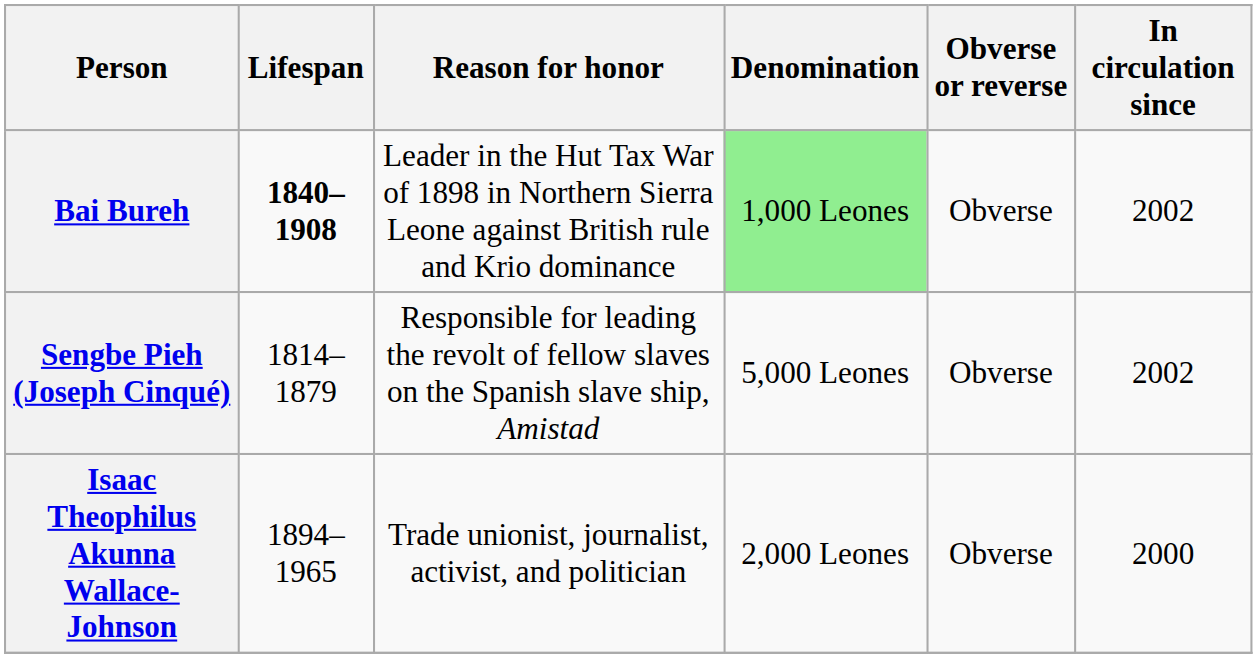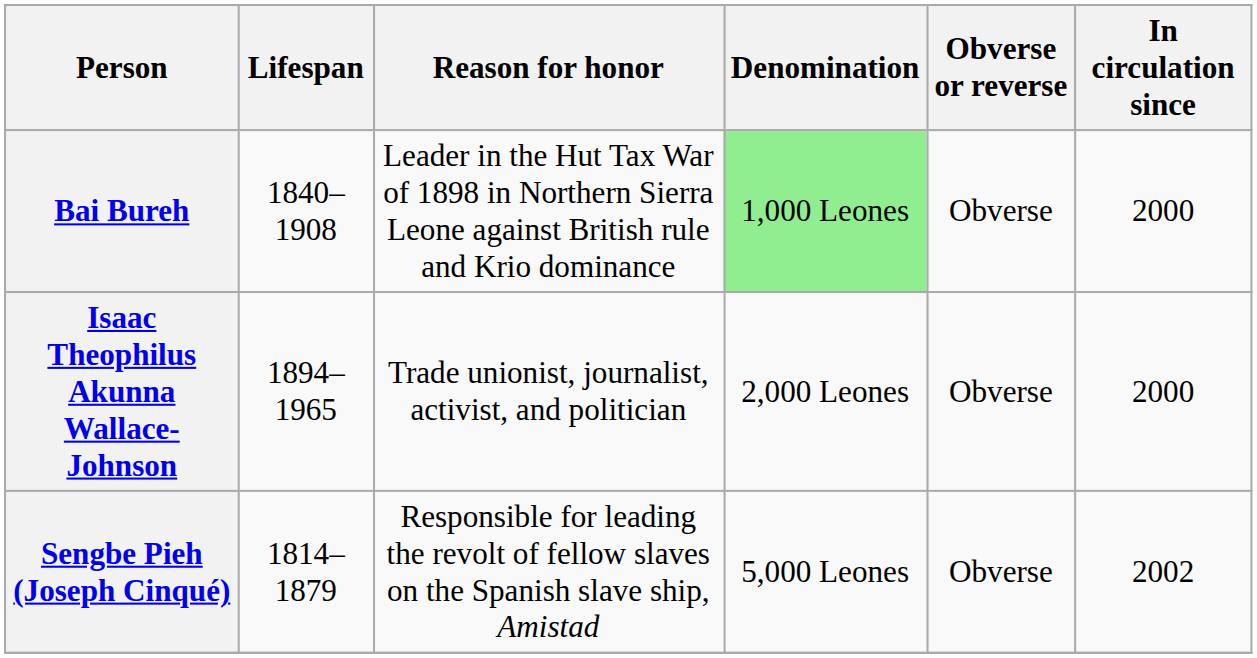Bai Bureh | Lifespan: bold -> normal
Bai Bureh | In circulation since: 2002 -> 2000
rows swapped: Isaac Theophilus Akunna Wallace-Johnson <-> Sengbe Pieh (Joseph Cinqué)
